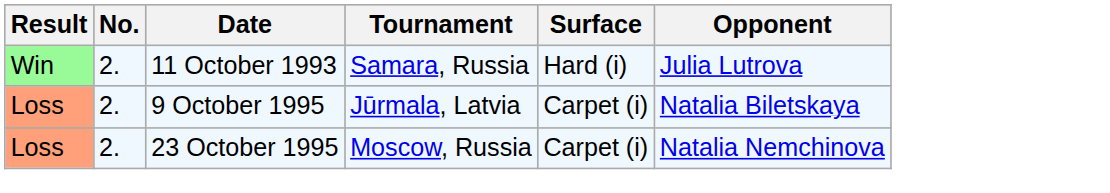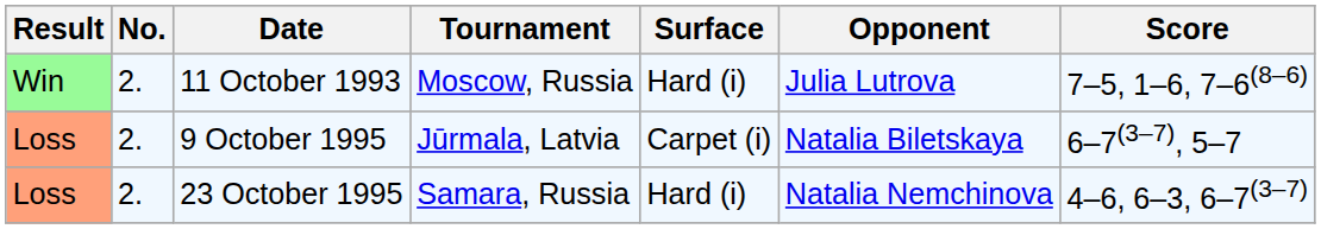+ column: Score | 7–5, 1–6, 7–6(8–6) | 6–7(3–7), 5–7 | 4–6, 6–3, 6–7(3–7)
11 October 1993 | Tournament: Samara, Russia -> Moscow, Russia
23 October 1995 | Tournament: Moscow, Russia -> Samara, Russia
23 October 1995 | Surface: Carpet (i) -> Hard (i)
